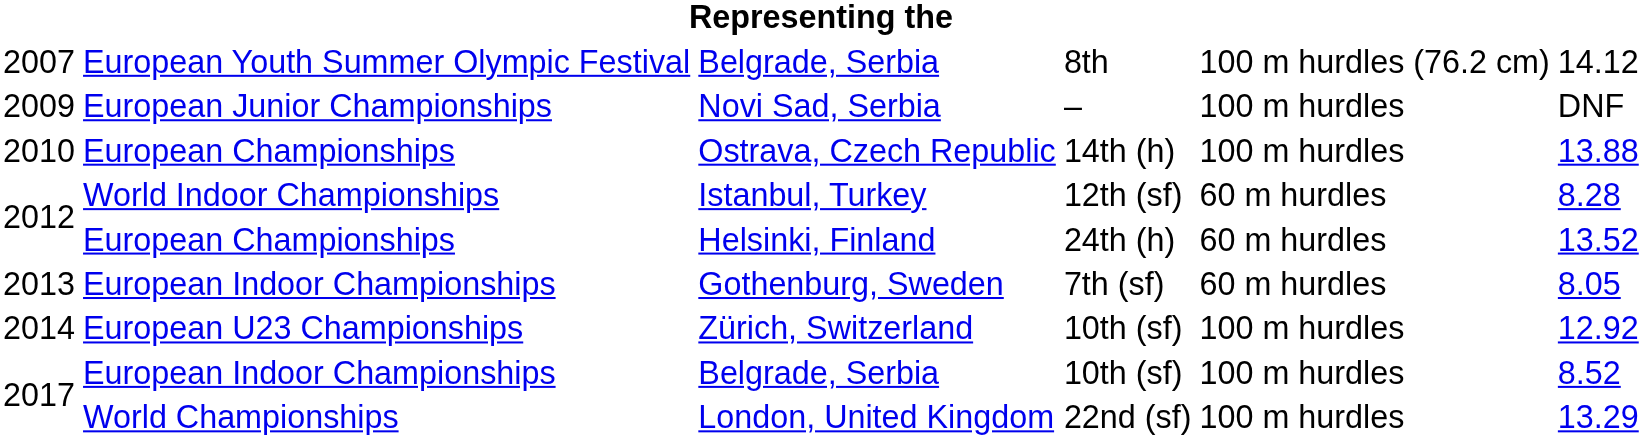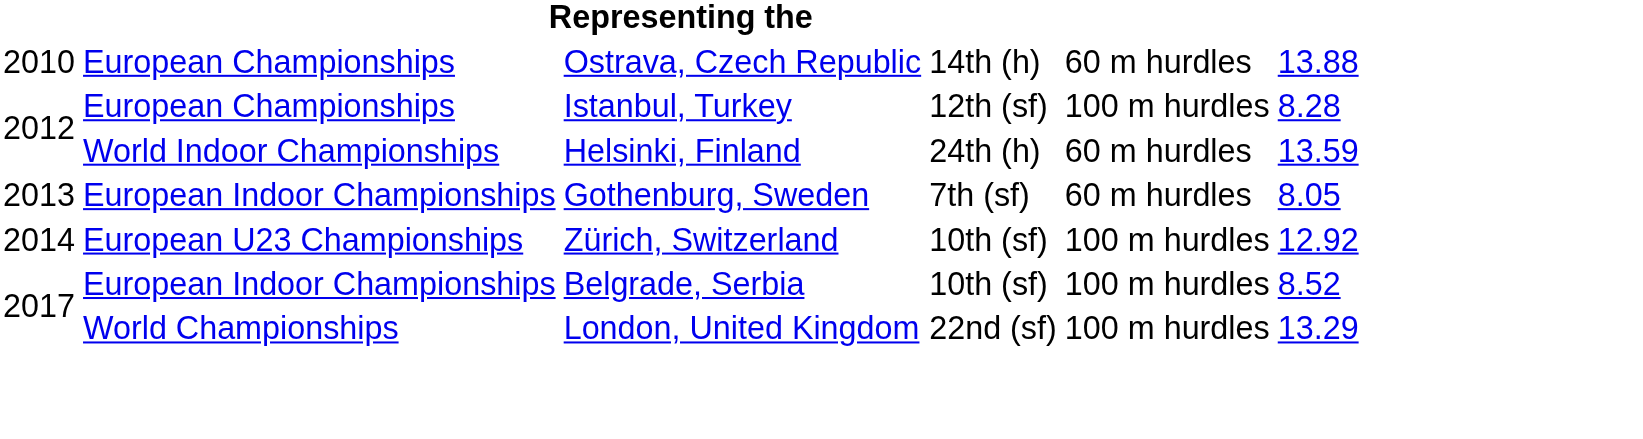- row: 2007 | European Youth Summer Olympic Festival | Belgrade, Serbia | 8th | 100 m hurdles (76.2 cm) | 14.12
- row: 2009 | European Junior Championships | Novi Sad, Serbia | – | 100 m hurdles | DNF
Ostrava, Czech Republic | column 5: 100 m hurdles -> 60 m hurdles
Istanbul, Turkey | column 2: World Indoor Championships -> European Championships
Istanbul, Turkey | column 5: 60 m hurdles -> 100 m hurdles
Helsinki, Finland | column 2: European Championships -> World Indoor Championships
Helsinki, Finland | column 6: 13.52 -> 13.59
